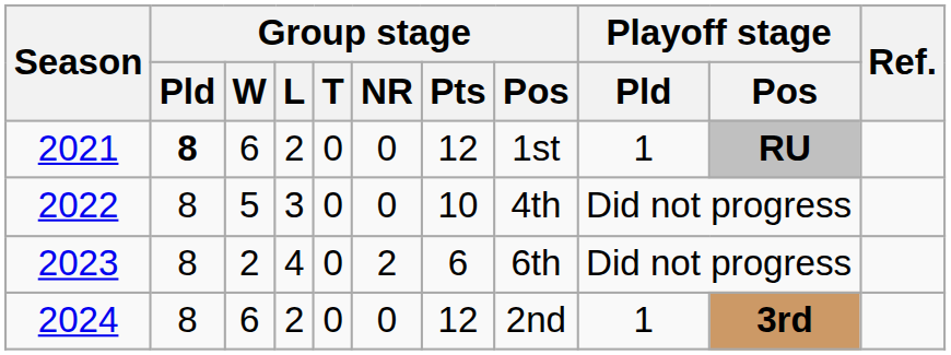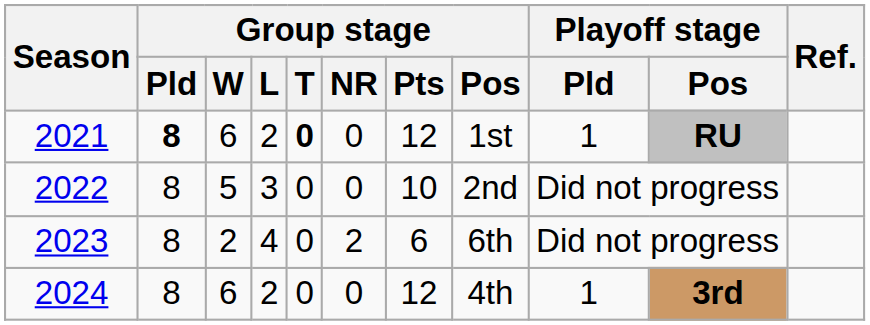2021 | Group stage / T: normal -> bold
2022 | Group stage / Pos: 4th -> 2nd
2024 | Group stage / Pos: 2nd -> 4th
